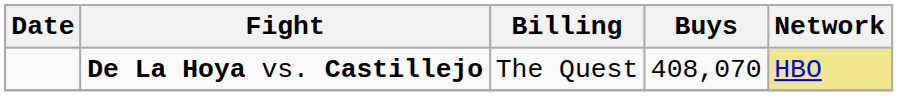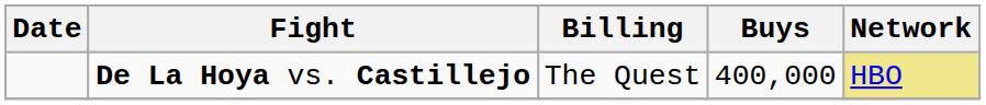De La Hoya vs. Castillejo | Buys: 408,070 -> 400,000
